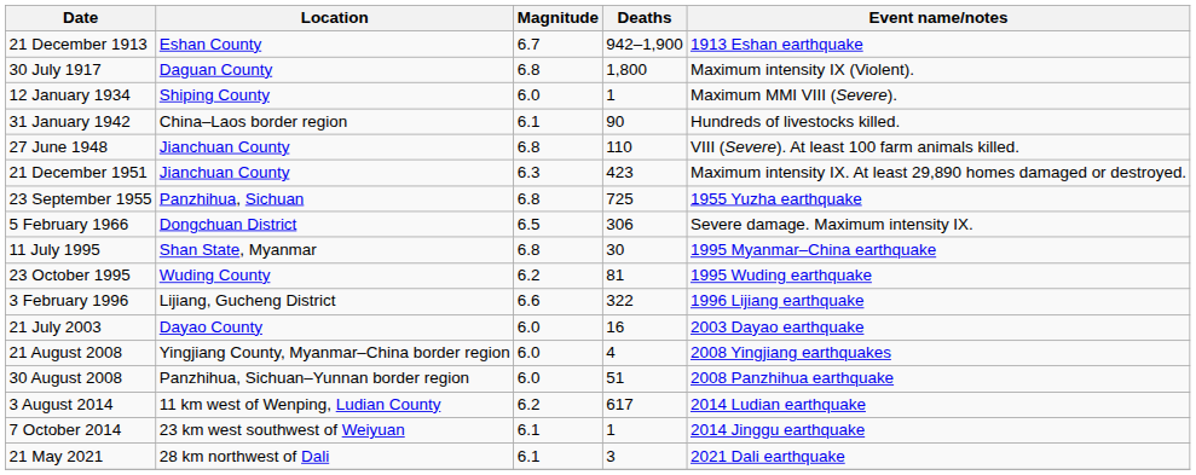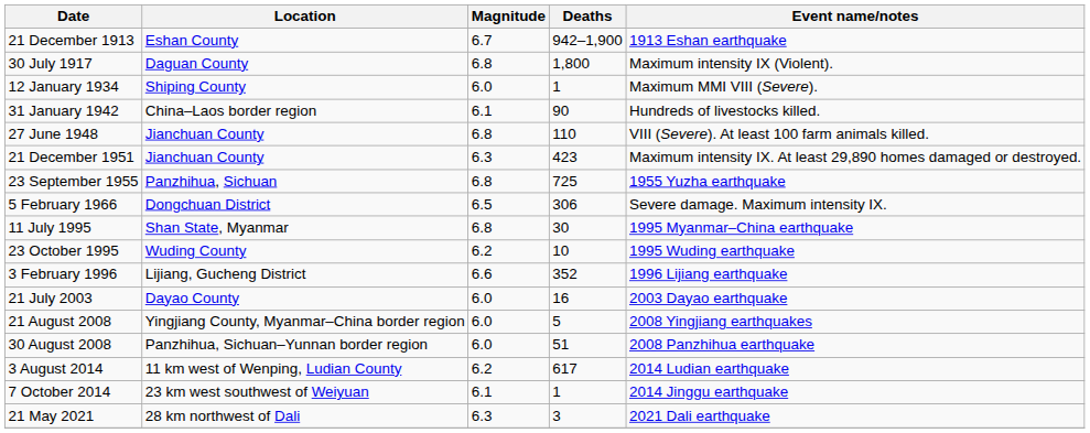23 October 1995 | Deaths: 81 -> 10
3 February 1996 | Deaths: 322 -> 352
21 August 2008 | Deaths: 4 -> 5
21 May 2021 | Magnitude: 6.1 -> 6.3
